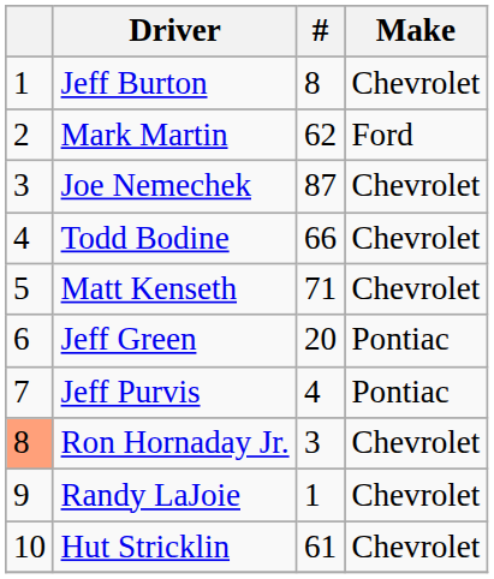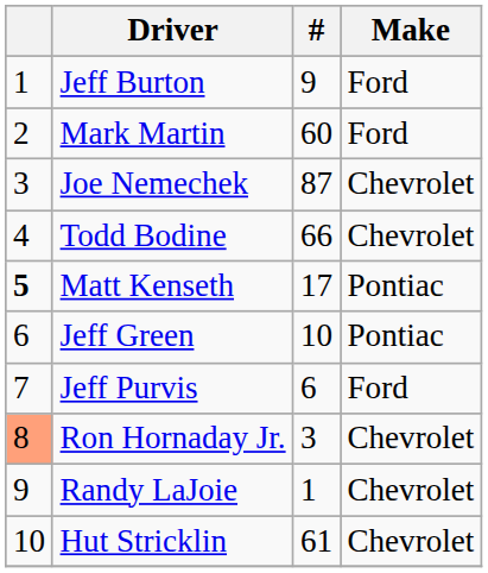Jeff Burton | #: 8 -> 9
Jeff Burton | Make: Chevrolet -> Ford
Mark Martin | #: 62 -> 60
Matt Kenseth | column 1: normal -> bold
Matt Kenseth | #: 71 -> 17
Matt Kenseth | Make: Chevrolet -> Pontiac
Jeff Green | #: 20 -> 10
Jeff Purvis | #: 4 -> 6
Jeff Purvis | Make: Pontiac -> Ford
